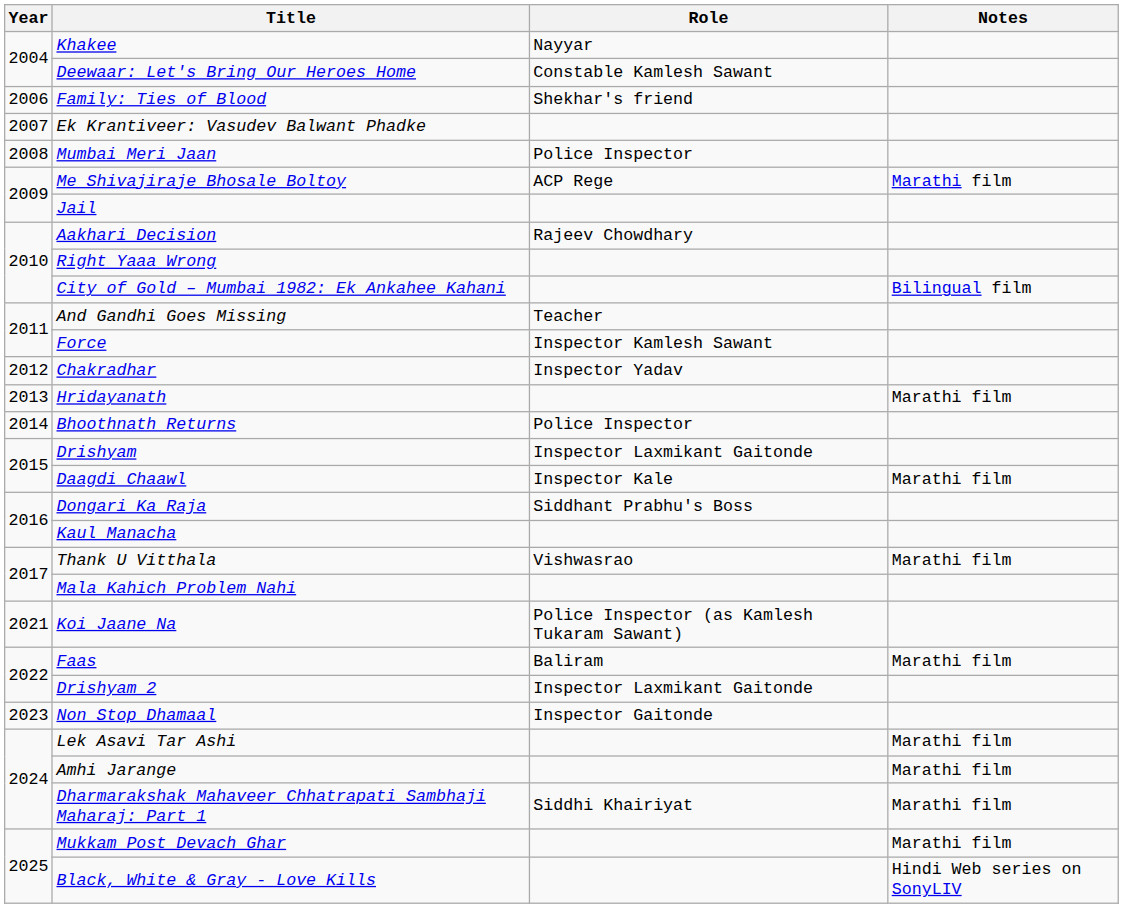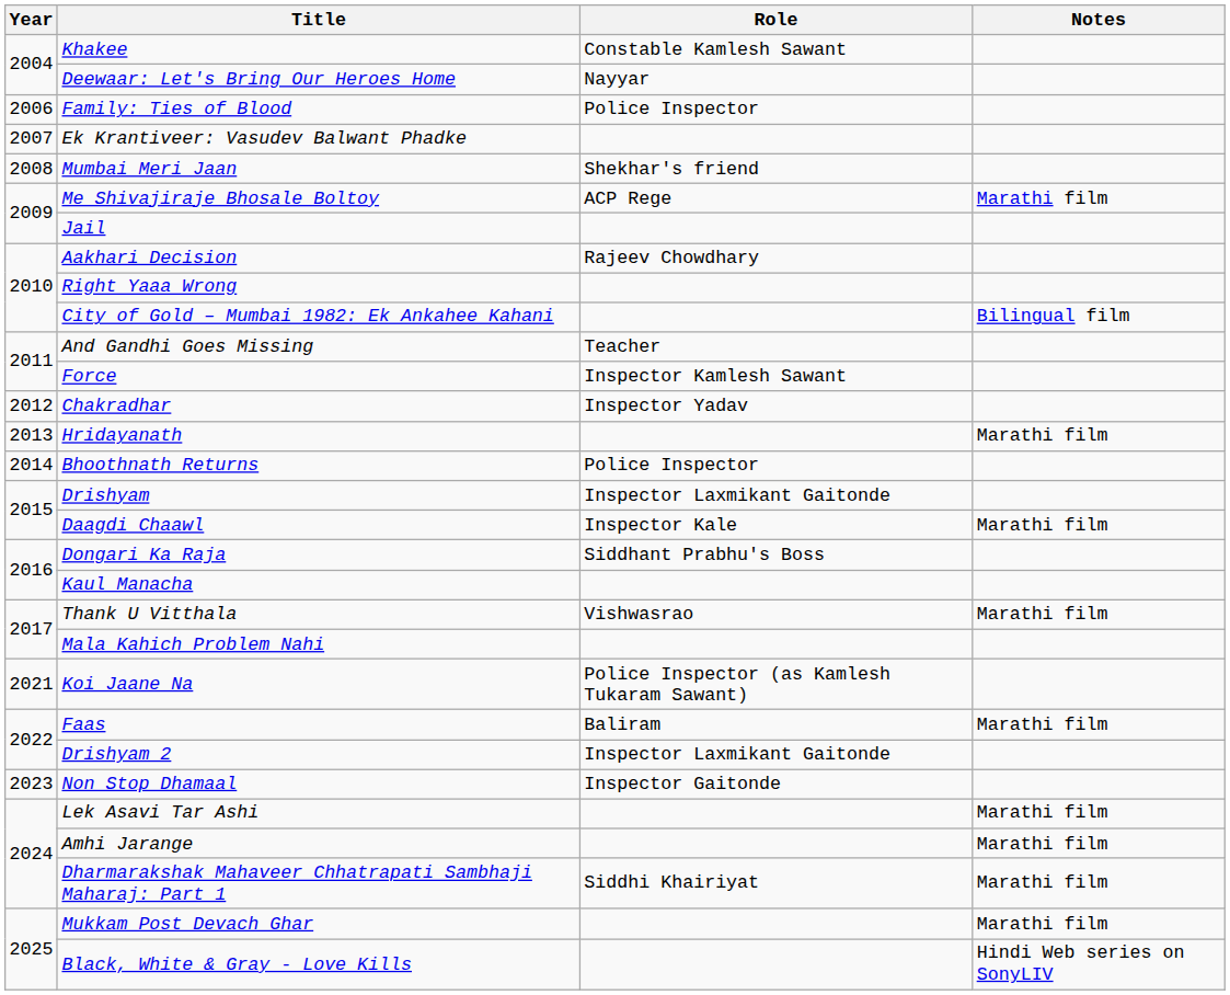Khakee | Role: Nayyar -> Constable Kamlesh Sawant
Deewaar: Let's Bring Our Heroes Home | Role: Constable Kamlesh Sawant -> Nayyar
Family: Ties of Blood | Role: Shekhar's friend -> Police Inspector
Mumbai Meri Jaan | Role: Police Inspector -> Shekhar's friend
